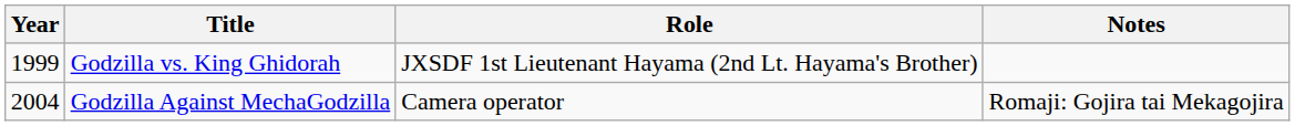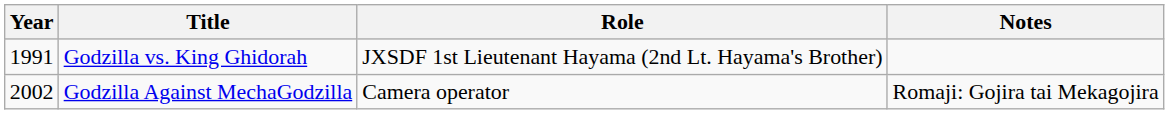Godzilla vs. King Ghidorah | Year: 1999 -> 1991
Godzilla Against MechaGodzilla | Year: 2004 -> 2002
